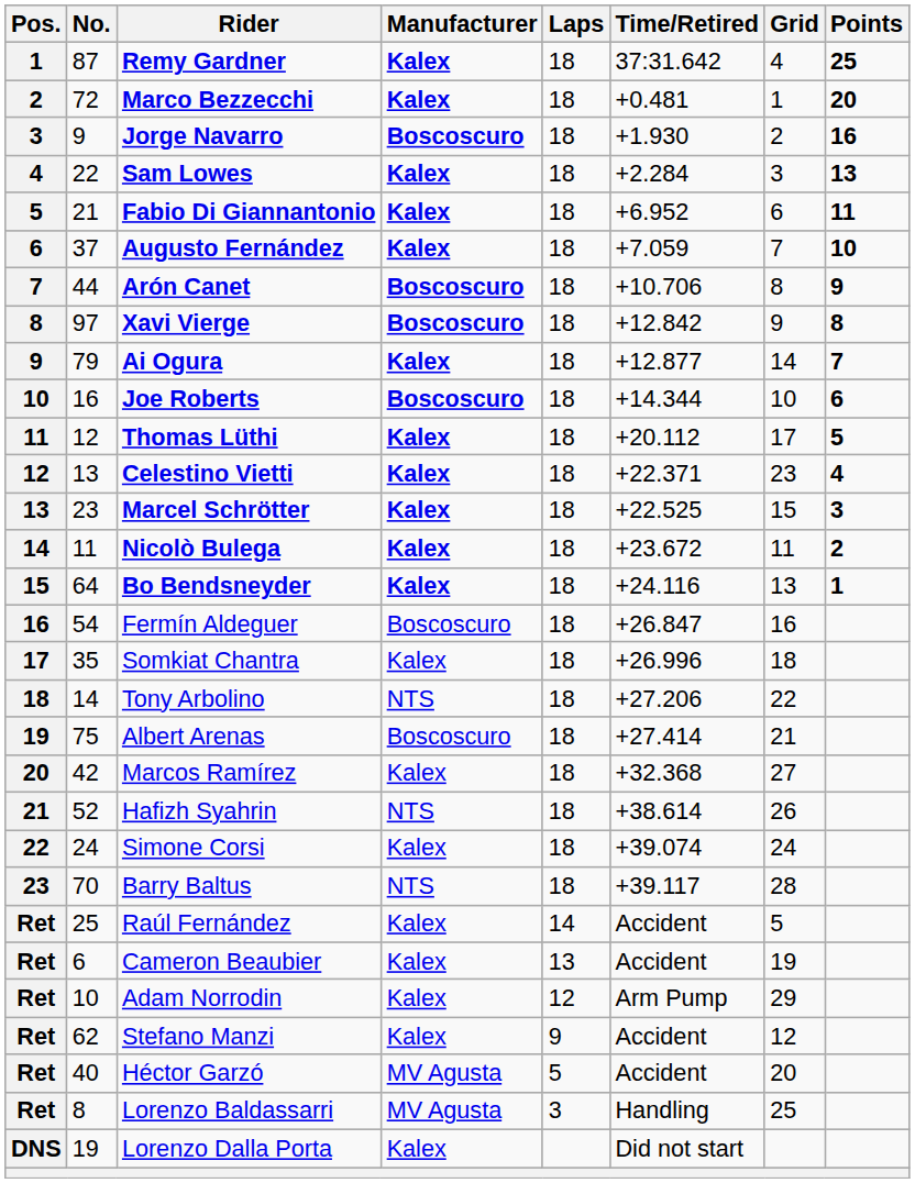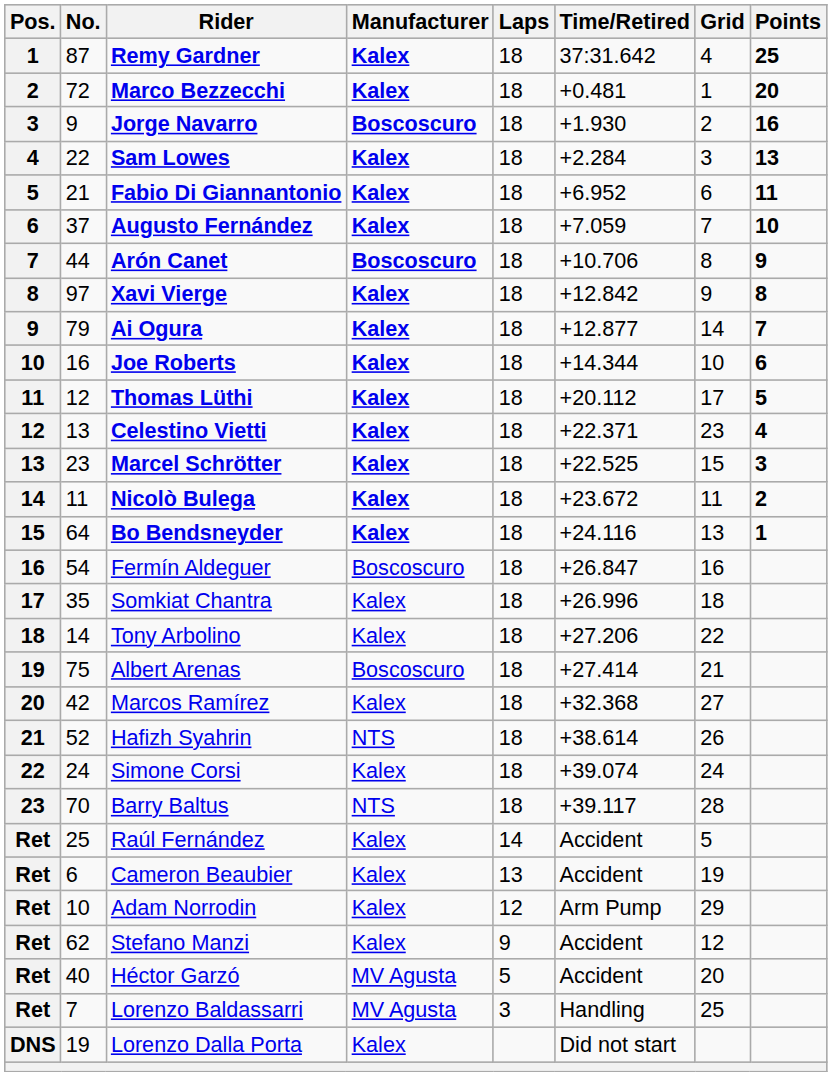Xavi Vierge | Manufacturer: Boscoscuro -> Kalex
Joe Roberts | Manufacturer: Boscoscuro -> Kalex
Tony Arbolino | Manufacturer: NTS -> Kalex
Lorenzo Baldassarri | No.: 8 -> 7
